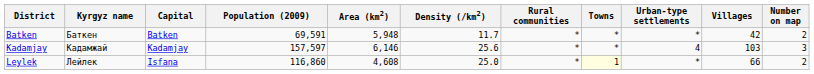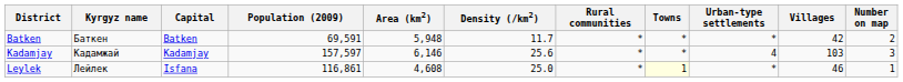Leylek | Population (2009): 116,860 -> 116,861
Leylek | Villages: 66 -> 46
Leylek | Number on map: 2 -> 1
